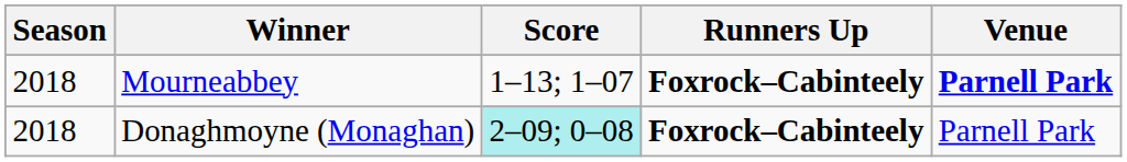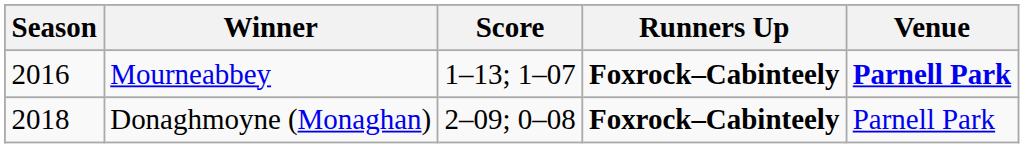Mourneabbey | Season: 2018 -> 2016
Donaghmoyne (Monaghan) | Score: paleturquoise background -> no background
